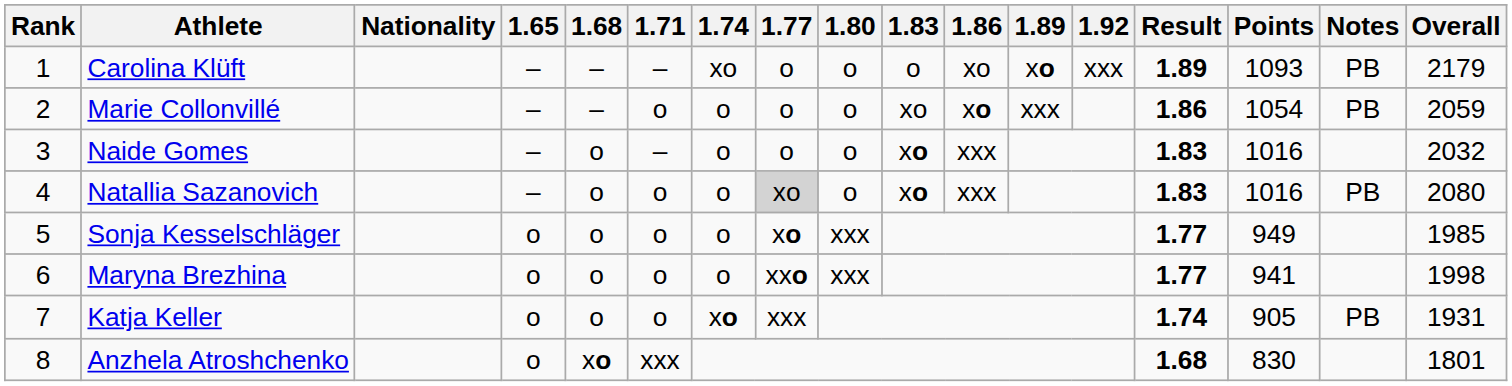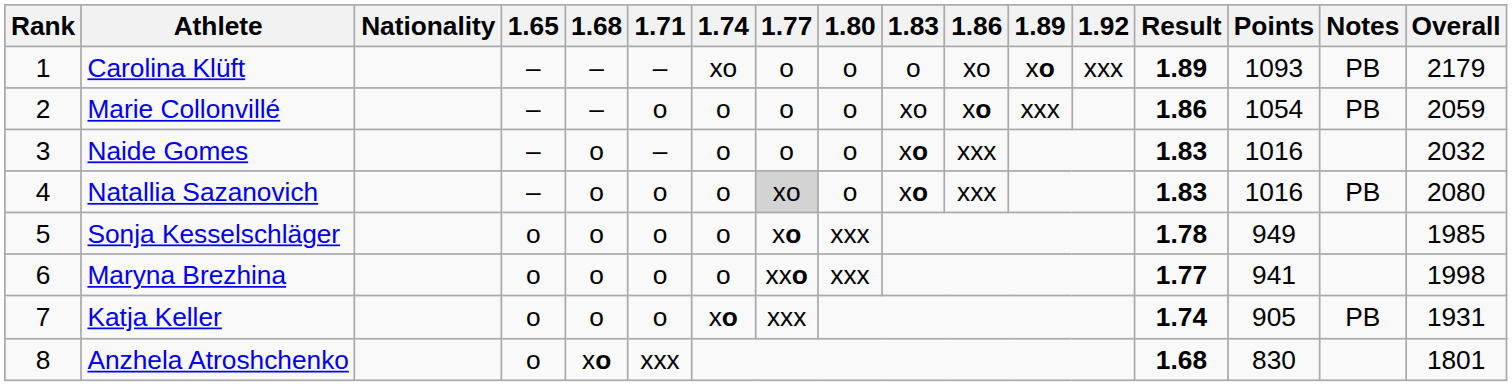Sonja Kesselschläger | Result: 1.77 -> 1.78
